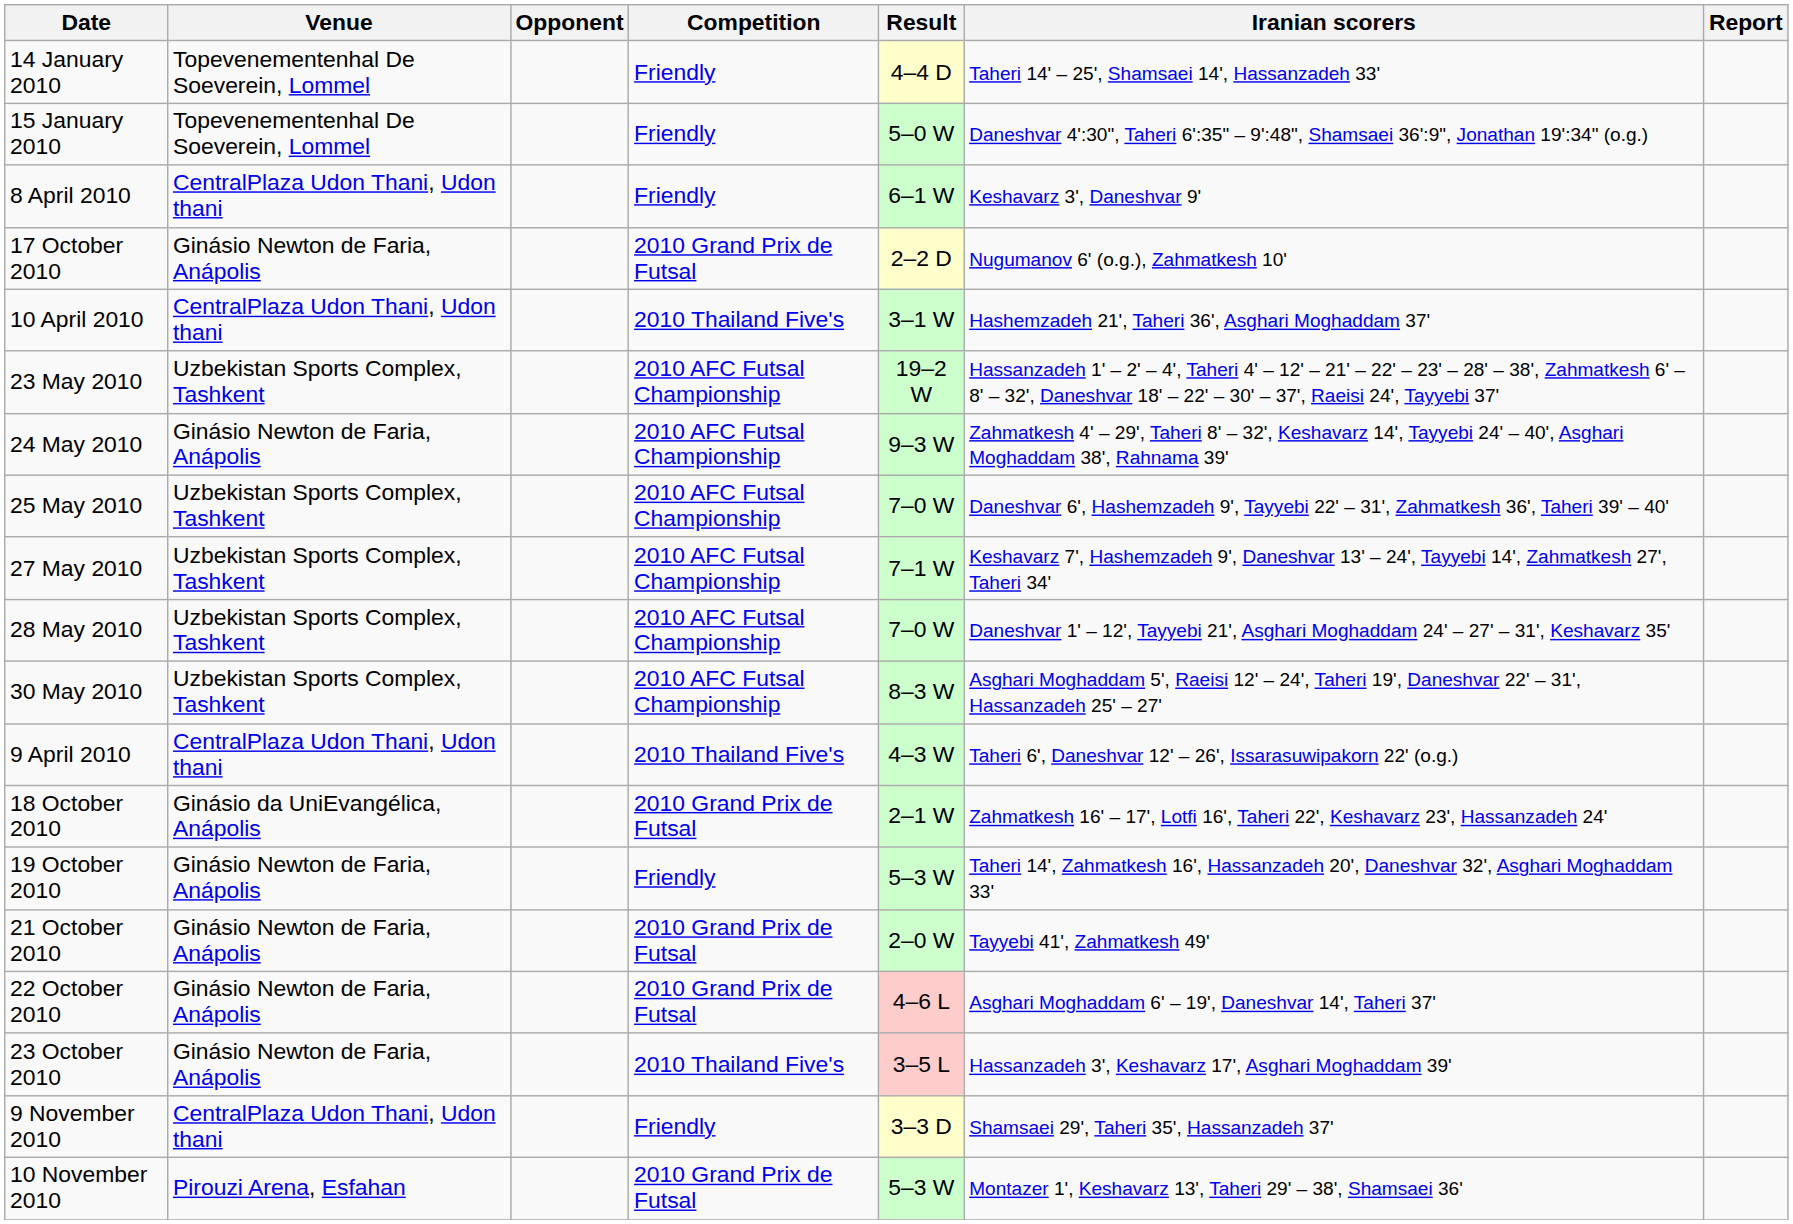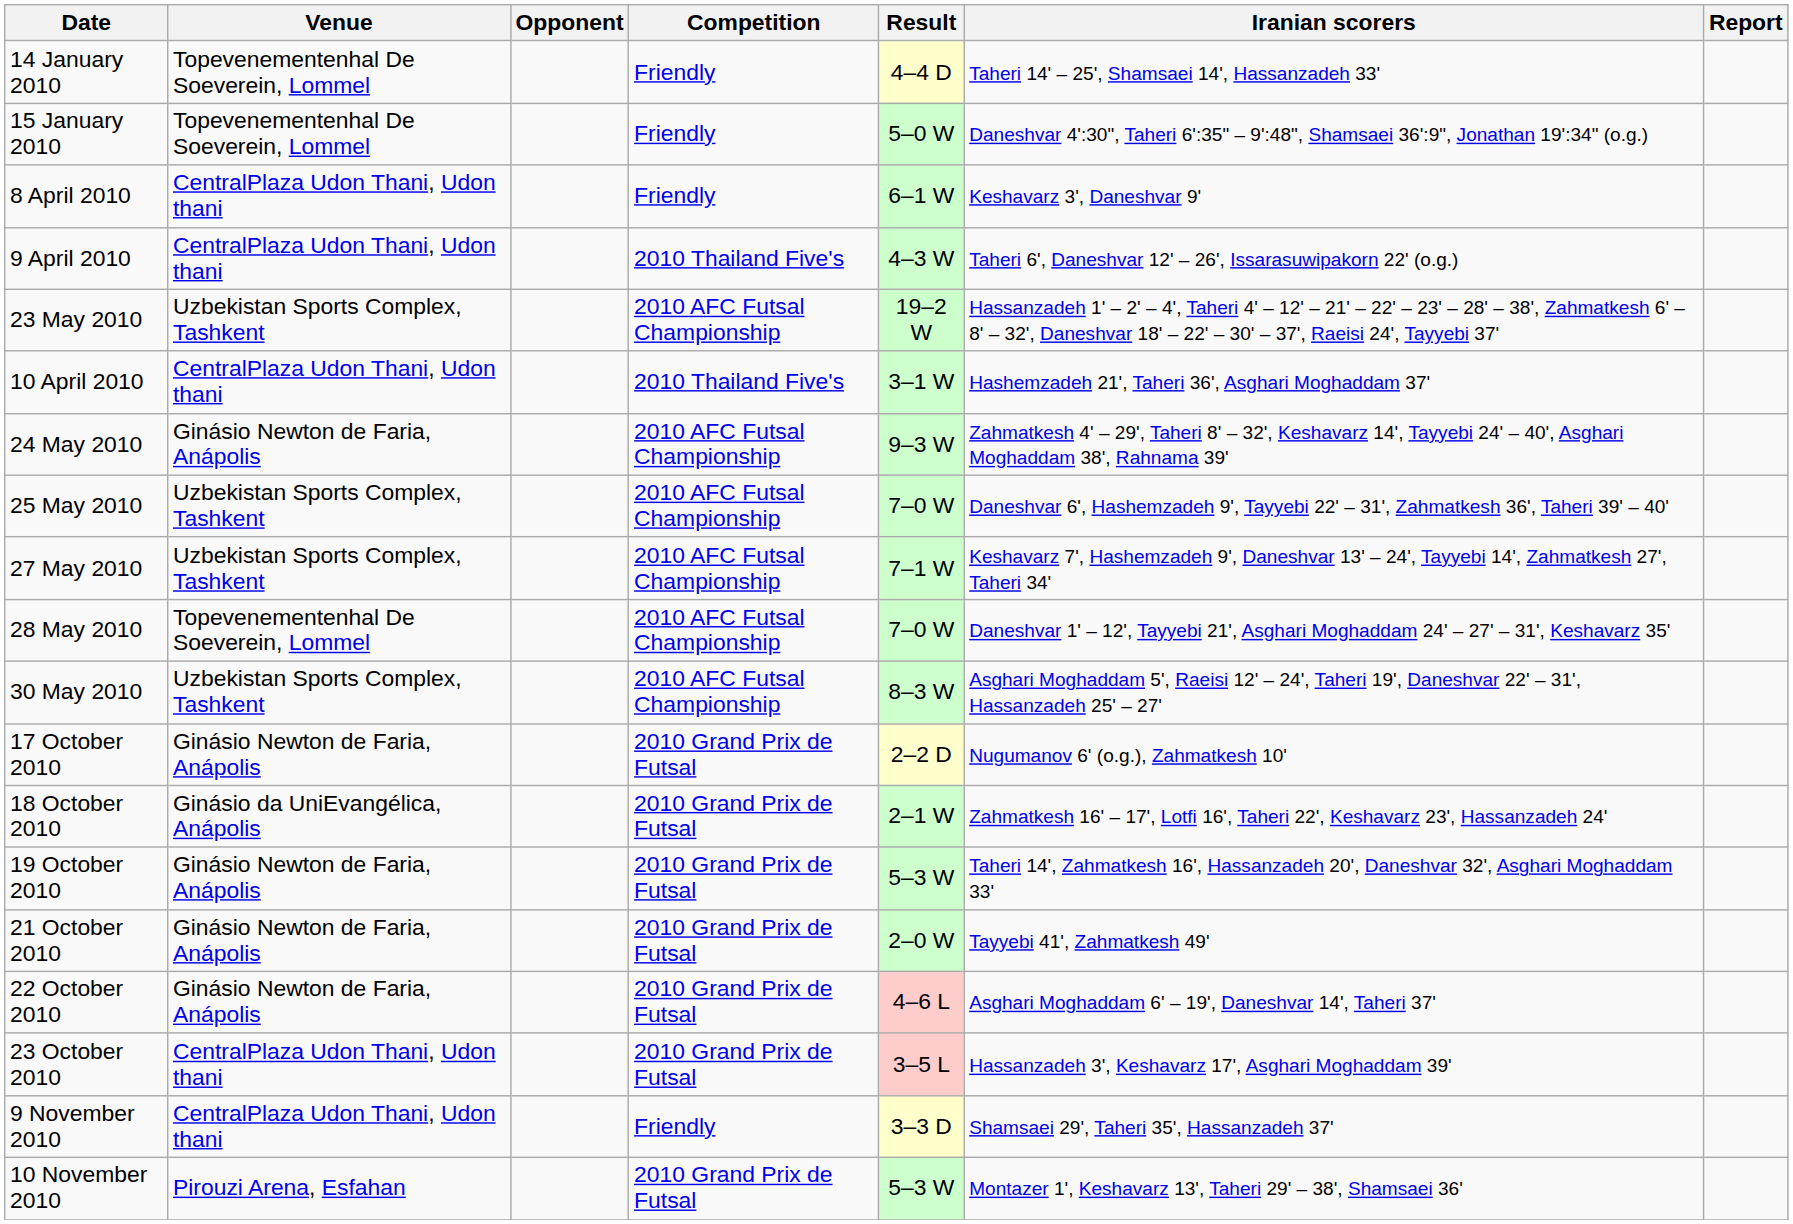rows swapped: 9 April 2010 <-> 17 October 2010
rows swapped: 10 April 2010 <-> 23 May 2010
28 May 2010 | Venue: Uzbekistan Sports Complex, Tashkent -> Topevenementenhal De Soeverein, Lommel
19 October 2010 | Competition: Friendly -> 2010 Grand Prix de Futsal
23 October 2010 | Venue: Ginásio Newton de Faria, Anápolis -> CentralPlaza Udon Thani, Udon thani
23 October 2010 | Competition: 2010 Thailand Five's -> 2010 Grand Prix de Futsal
